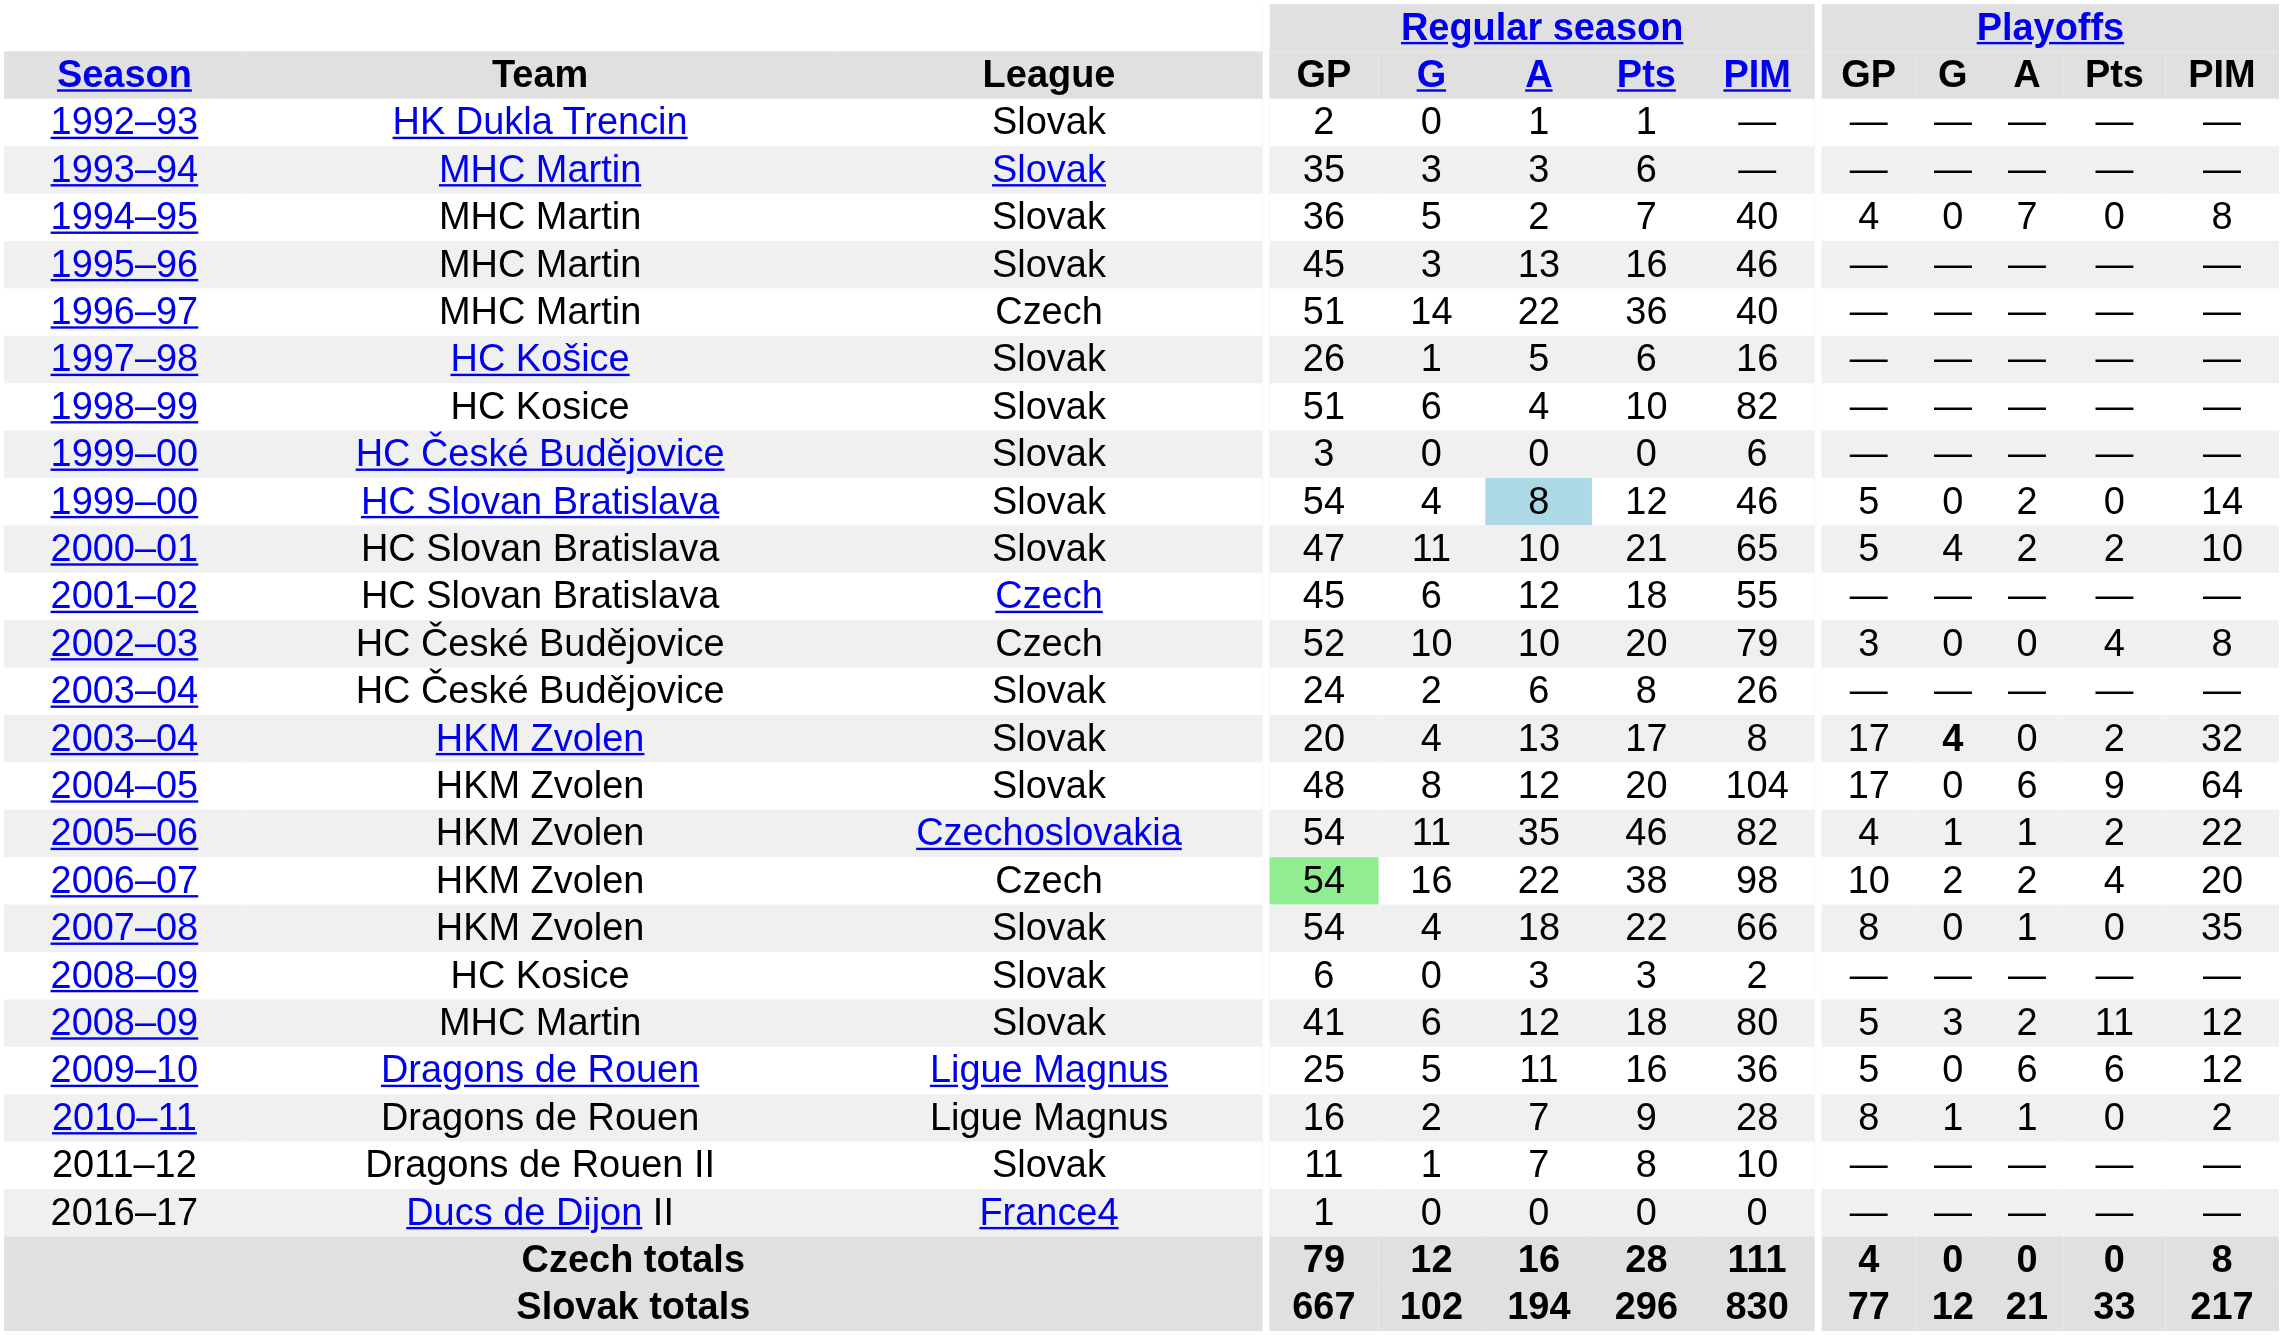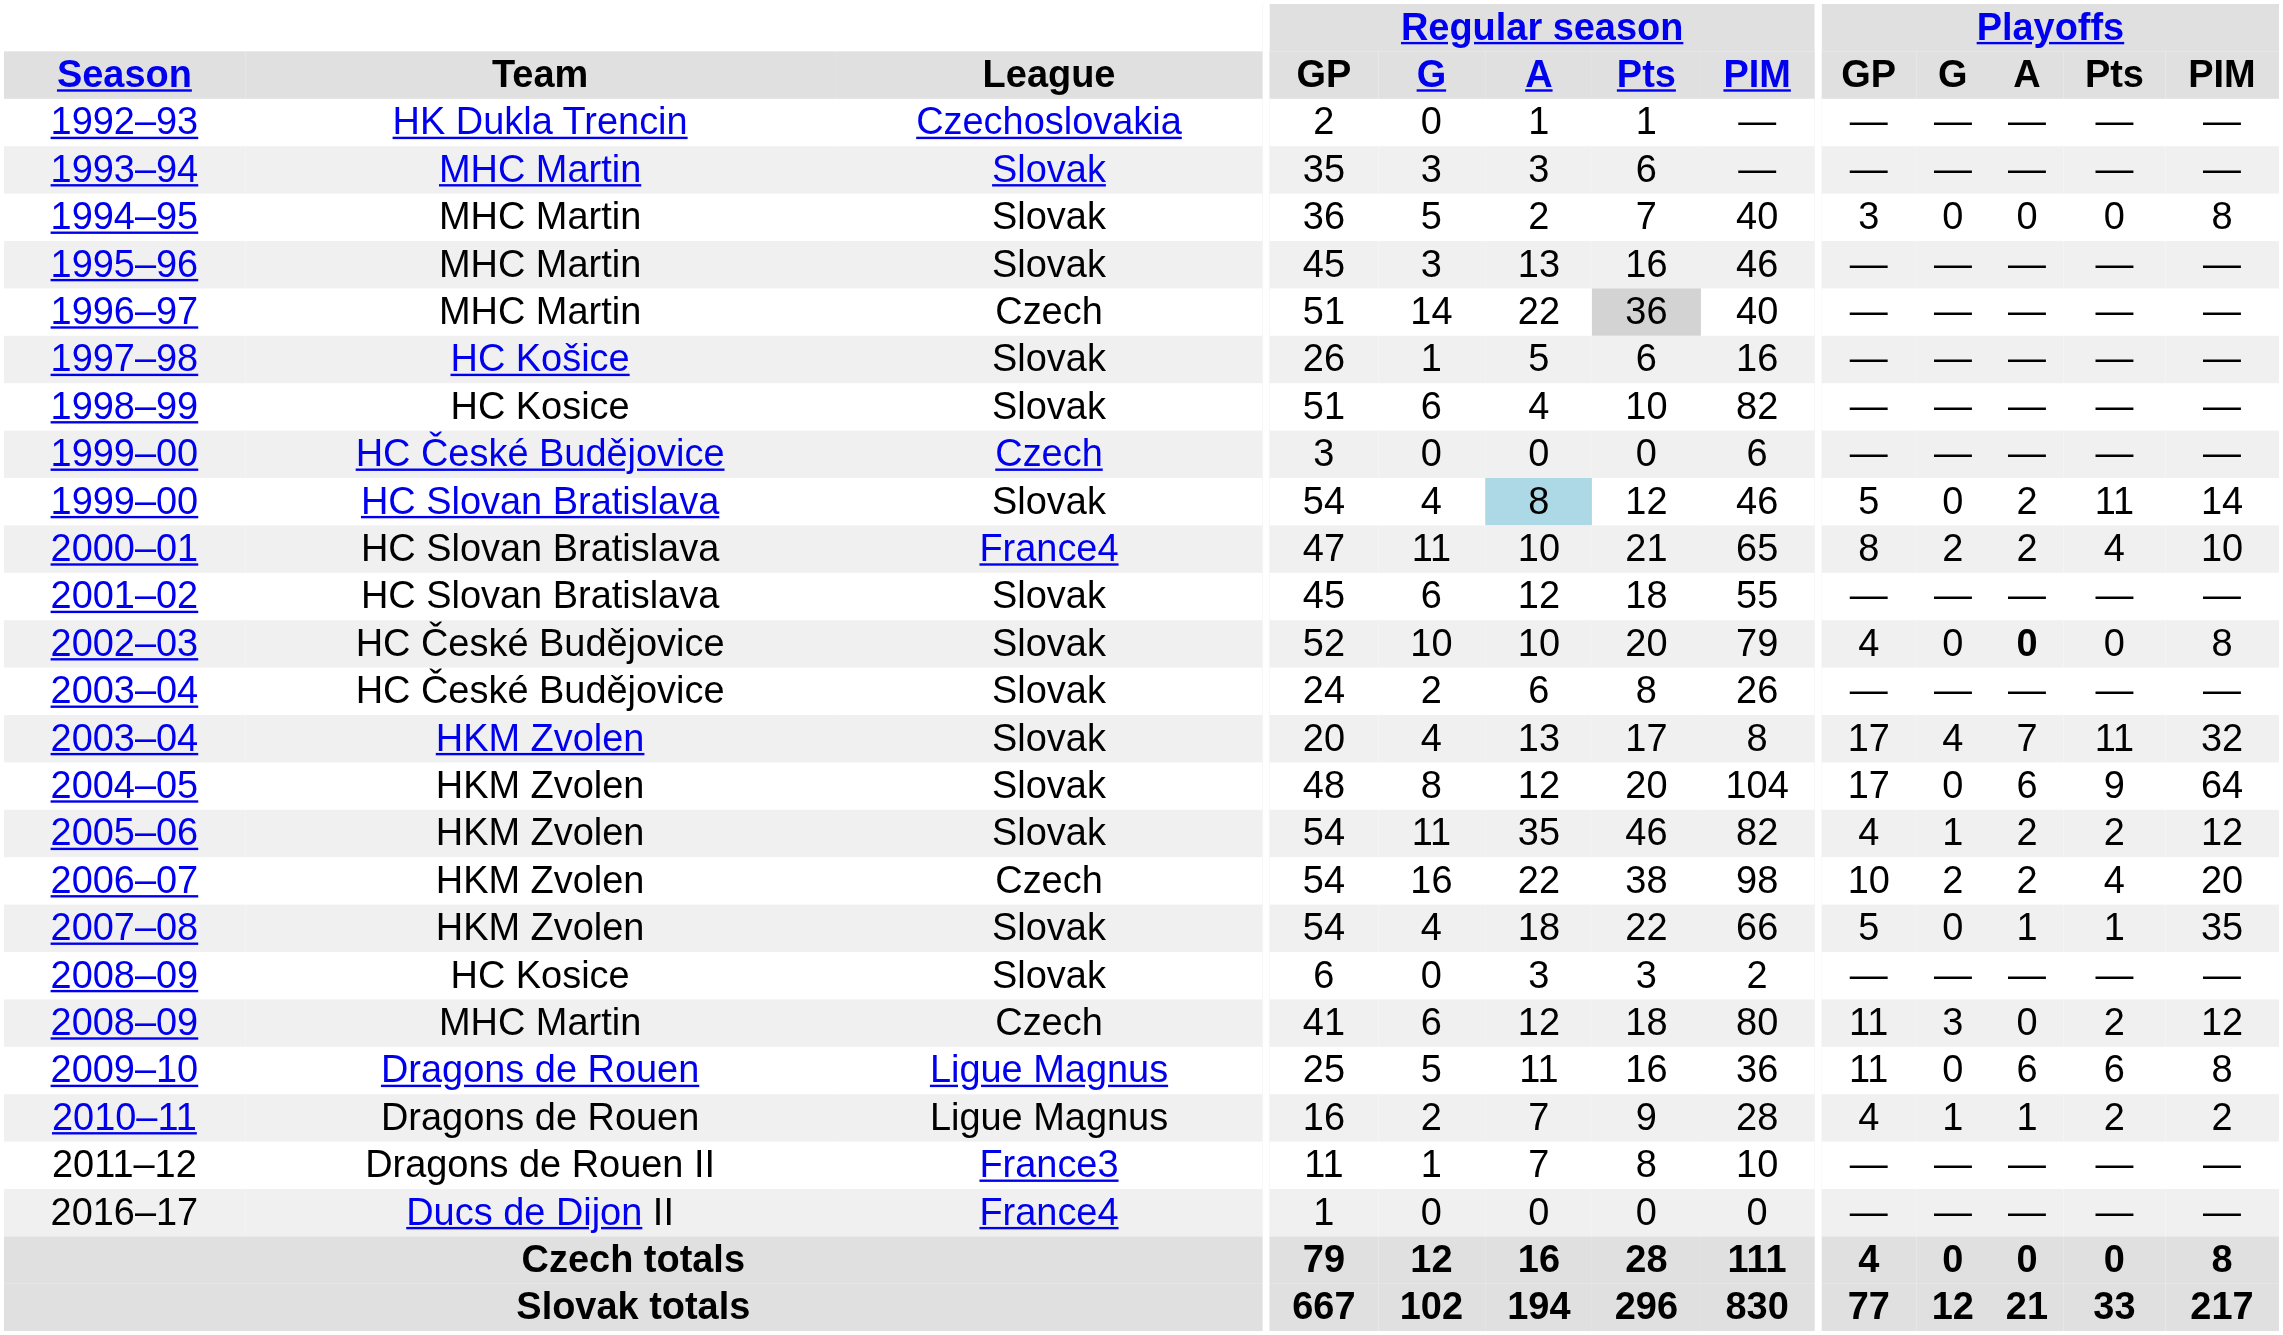1992–93 | League: Slovak -> Czechoslovakia
1994–95 | Playoffs / GP: 4 -> 3
1994–95 | Playoffs / A: 7 -> 0
1996–97 | Regular season / Pts: no background -> lightgrey background
1999–00 / HC České Budějovice | League: Slovak -> Czech
1999–00 / HC Slovan Bratislava | Playoffs / Pts: 0 -> 11
2000–01 | League: Slovak -> France4
2000–01 | Playoffs / GP: 5 -> 8
2000–01 | Playoffs / G: 4 -> 2
2000–01 | Playoffs / Pts: 2 -> 4
2001–02 | League: Czech -> Slovak
2002–03 | League: Czech -> Slovak
2002–03 | Playoffs / GP: 3 -> 4
2002–03 | Playoffs / A: normal -> bold
2002–03 | Playoffs / Pts: 4 -> 0
2003–04 / HKM Zvolen | Playoffs / G: bold -> normal
2003–04 / HKM Zvolen | Playoffs / A: 0 -> 7
2003–04 / HKM Zvolen | Playoffs / Pts: 2 -> 11
2005–06 | League: Czechoslovakia -> Slovak
2005–06 | Playoffs / A: 1 -> 2
2005–06 | Playoffs / PIM: 22 -> 12
2006–07 | Regular season / GP: lightgreen background -> no background
2007–08 | Playoffs / GP: 8 -> 5
2007–08 | Playoffs / Pts: 0 -> 1
2008–09 / MHC Martin | League: Slovak -> Czech
2008–09 / MHC Martin | Playoffs / GP: 5 -> 11
2008–09 / MHC Martin | Playoffs / A: 2 -> 0
2008–09 / MHC Martin | Playoffs / Pts: 11 -> 2
2009–10 | Playoffs / GP: 5 -> 11
2009–10 | Playoffs / PIM: 12 -> 8
2010–11 | Playoffs / GP: 8 -> 4
2010–11 | Playoffs / Pts: 0 -> 2
2011–12 | League: Slovak -> France3
